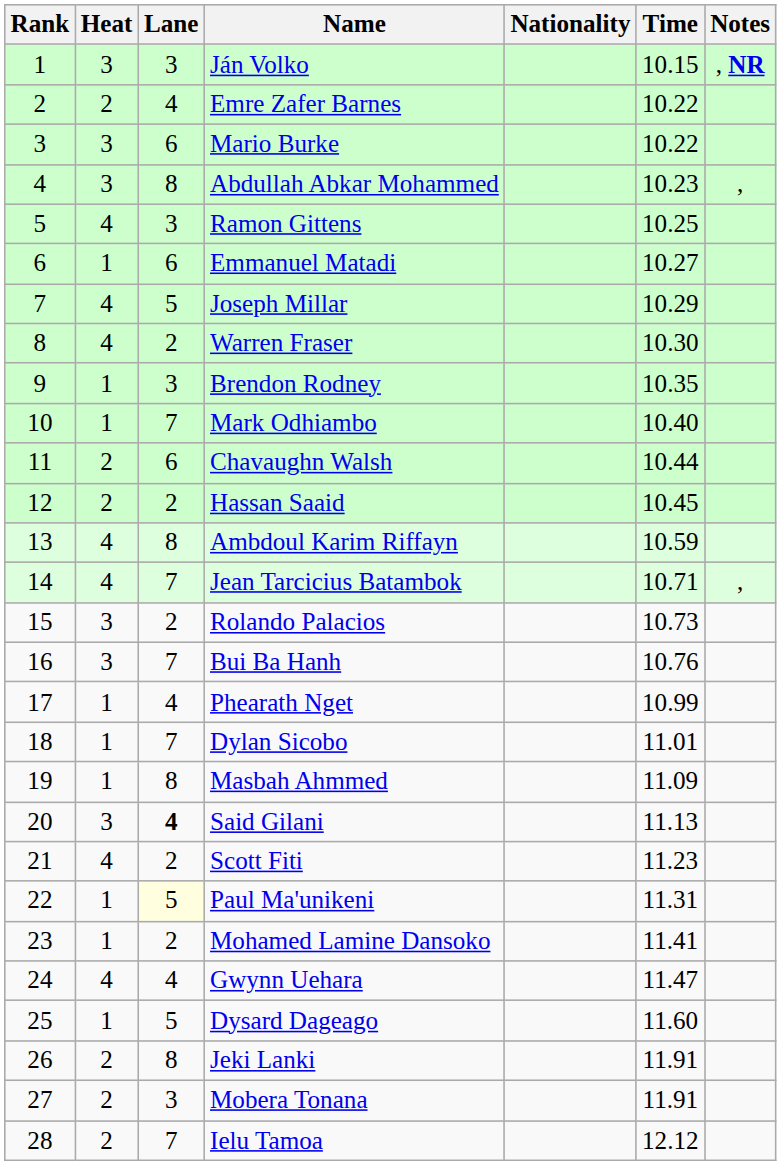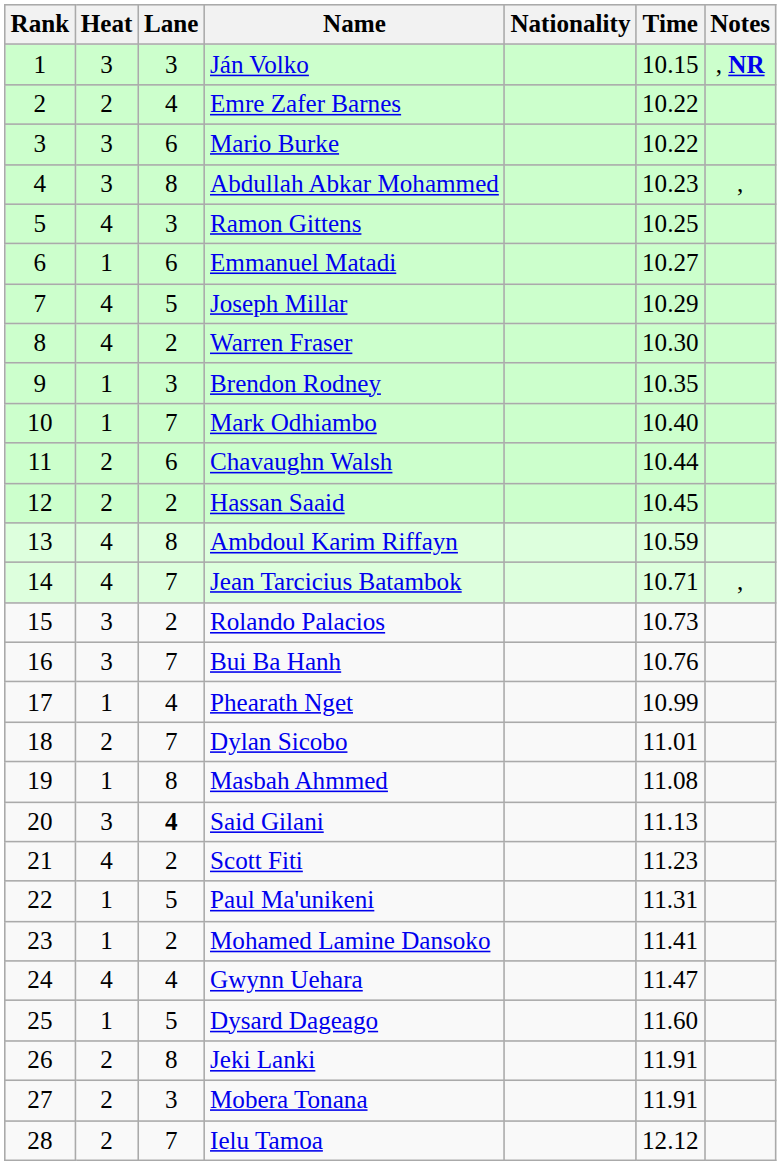Dylan Sicobo | Heat: 1 -> 2
Masbah Ahmmed | Time: 11.09 -> 11.08
Paul Ma'unikeni | Lane: lightyellow background -> no background
